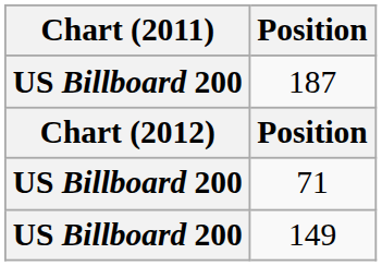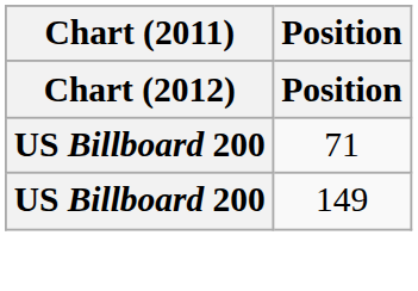- row: US Billboard 200 | 187
